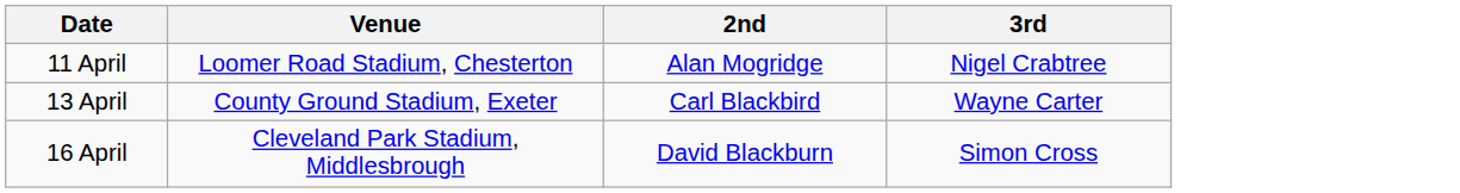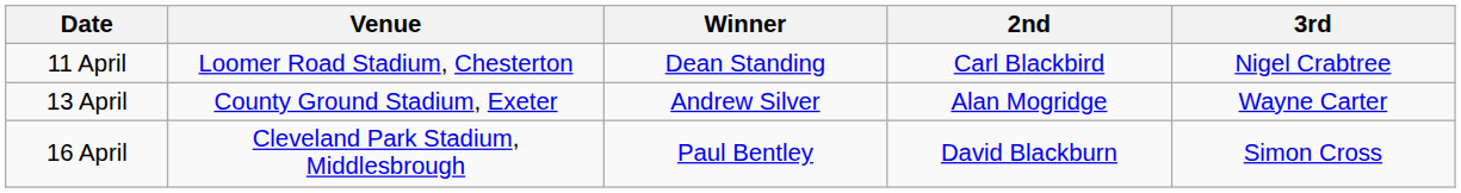+ column: Winner | Dean Standing | Andrew Silver | Paul Bentley
11 April | 2nd: Alan Mogridge -> Carl Blackbird
13 April | 2nd: Carl Blackbird -> Alan Mogridge
